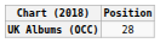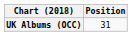UK Albums (OCC) | Position: 28 -> 31
